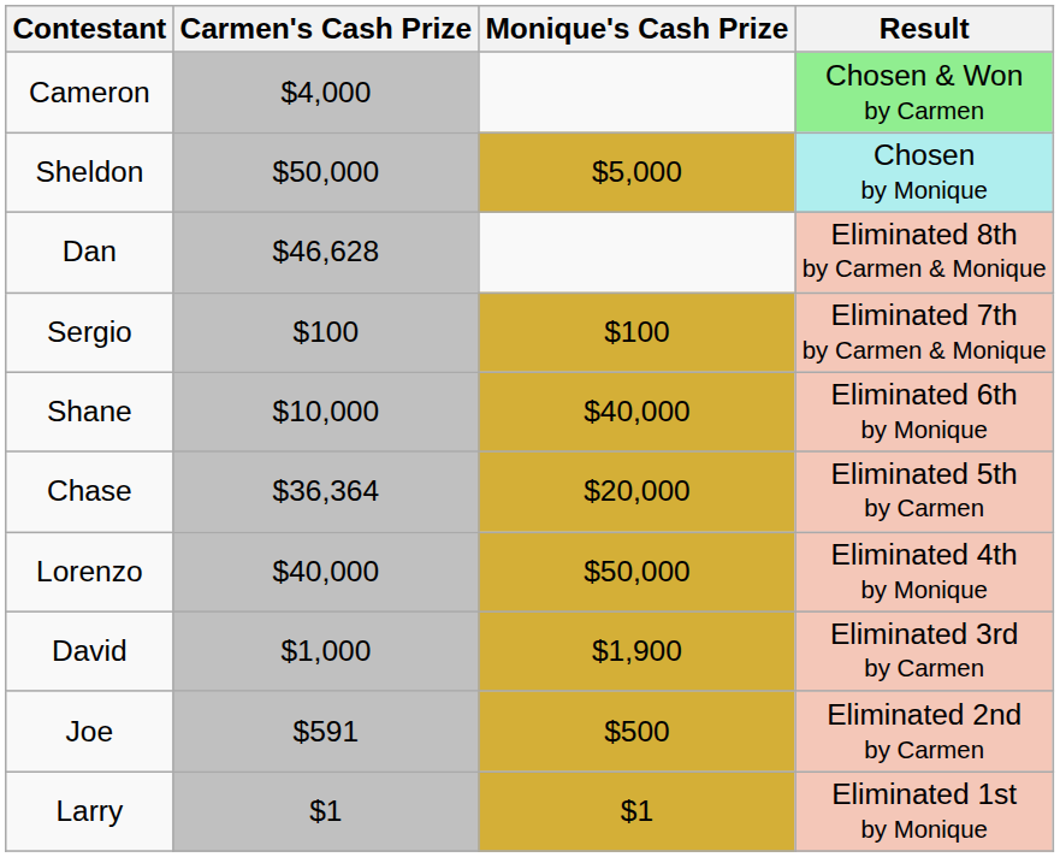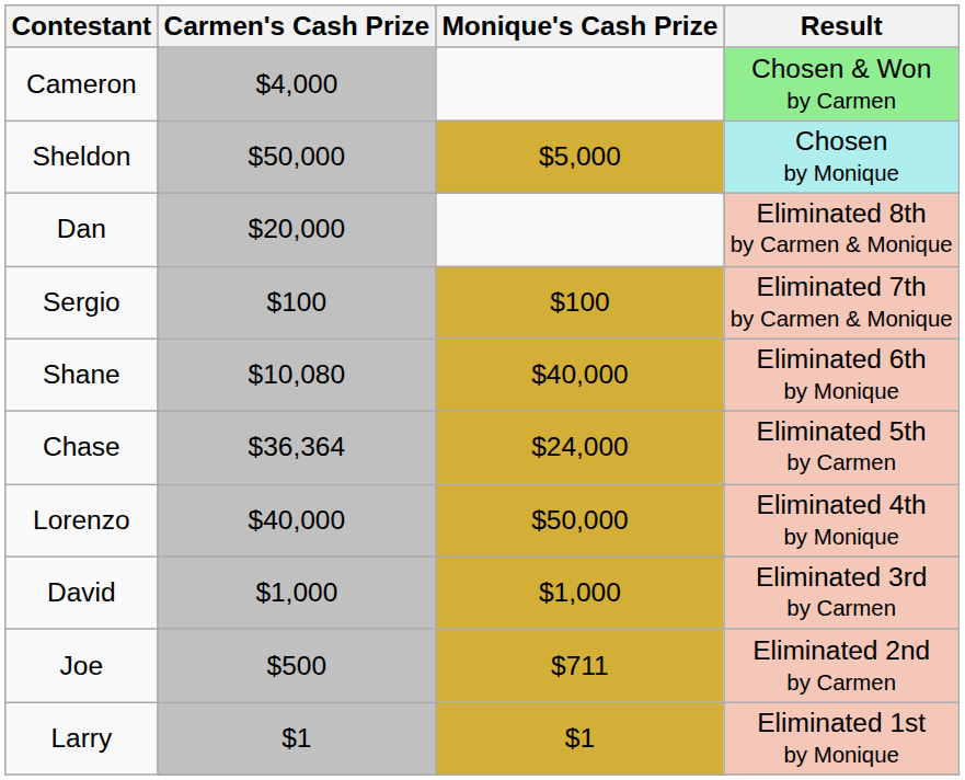Dan | Carmen's Cash Prize: $46,628 -> $20,000
Shane | Carmen's Cash Prize: $10,000 -> $10,080
Chase | Monique's Cash Prize: $20,000 -> $24,000
David | Monique's Cash Prize: $1,900 -> $1,000
Joe | Carmen's Cash Prize: $591 -> $500
Joe | Monique's Cash Prize: $500 -> $711
